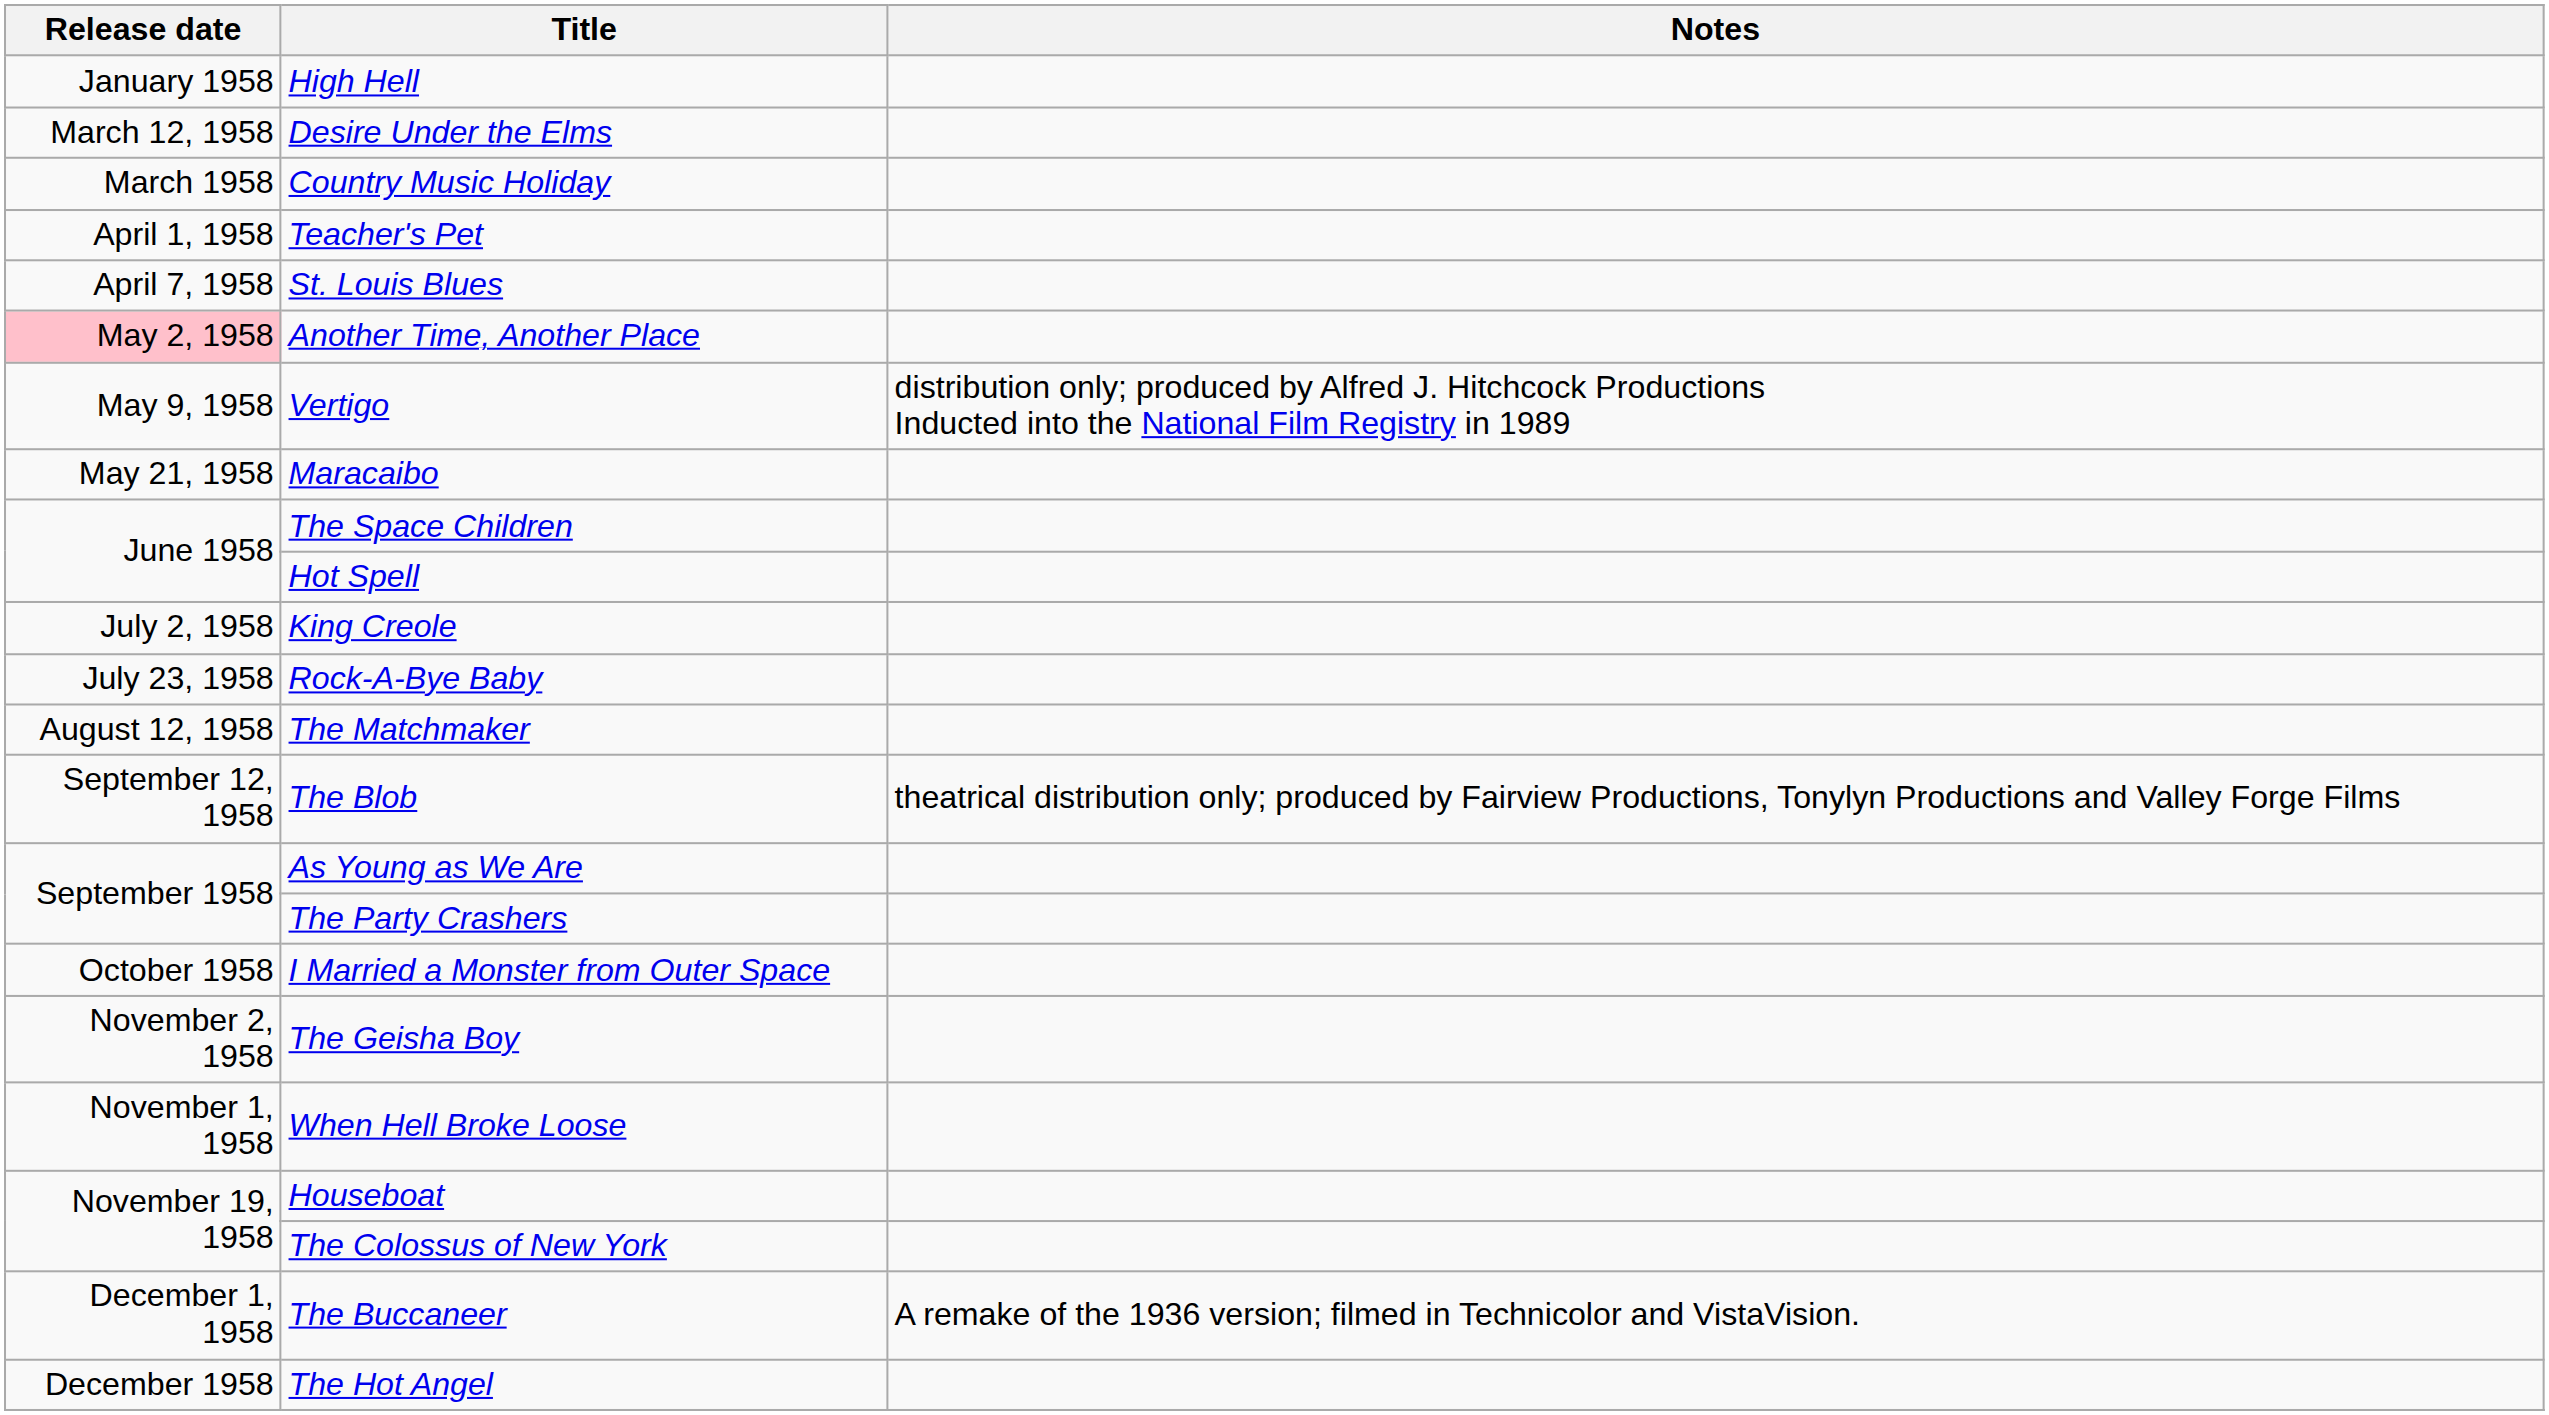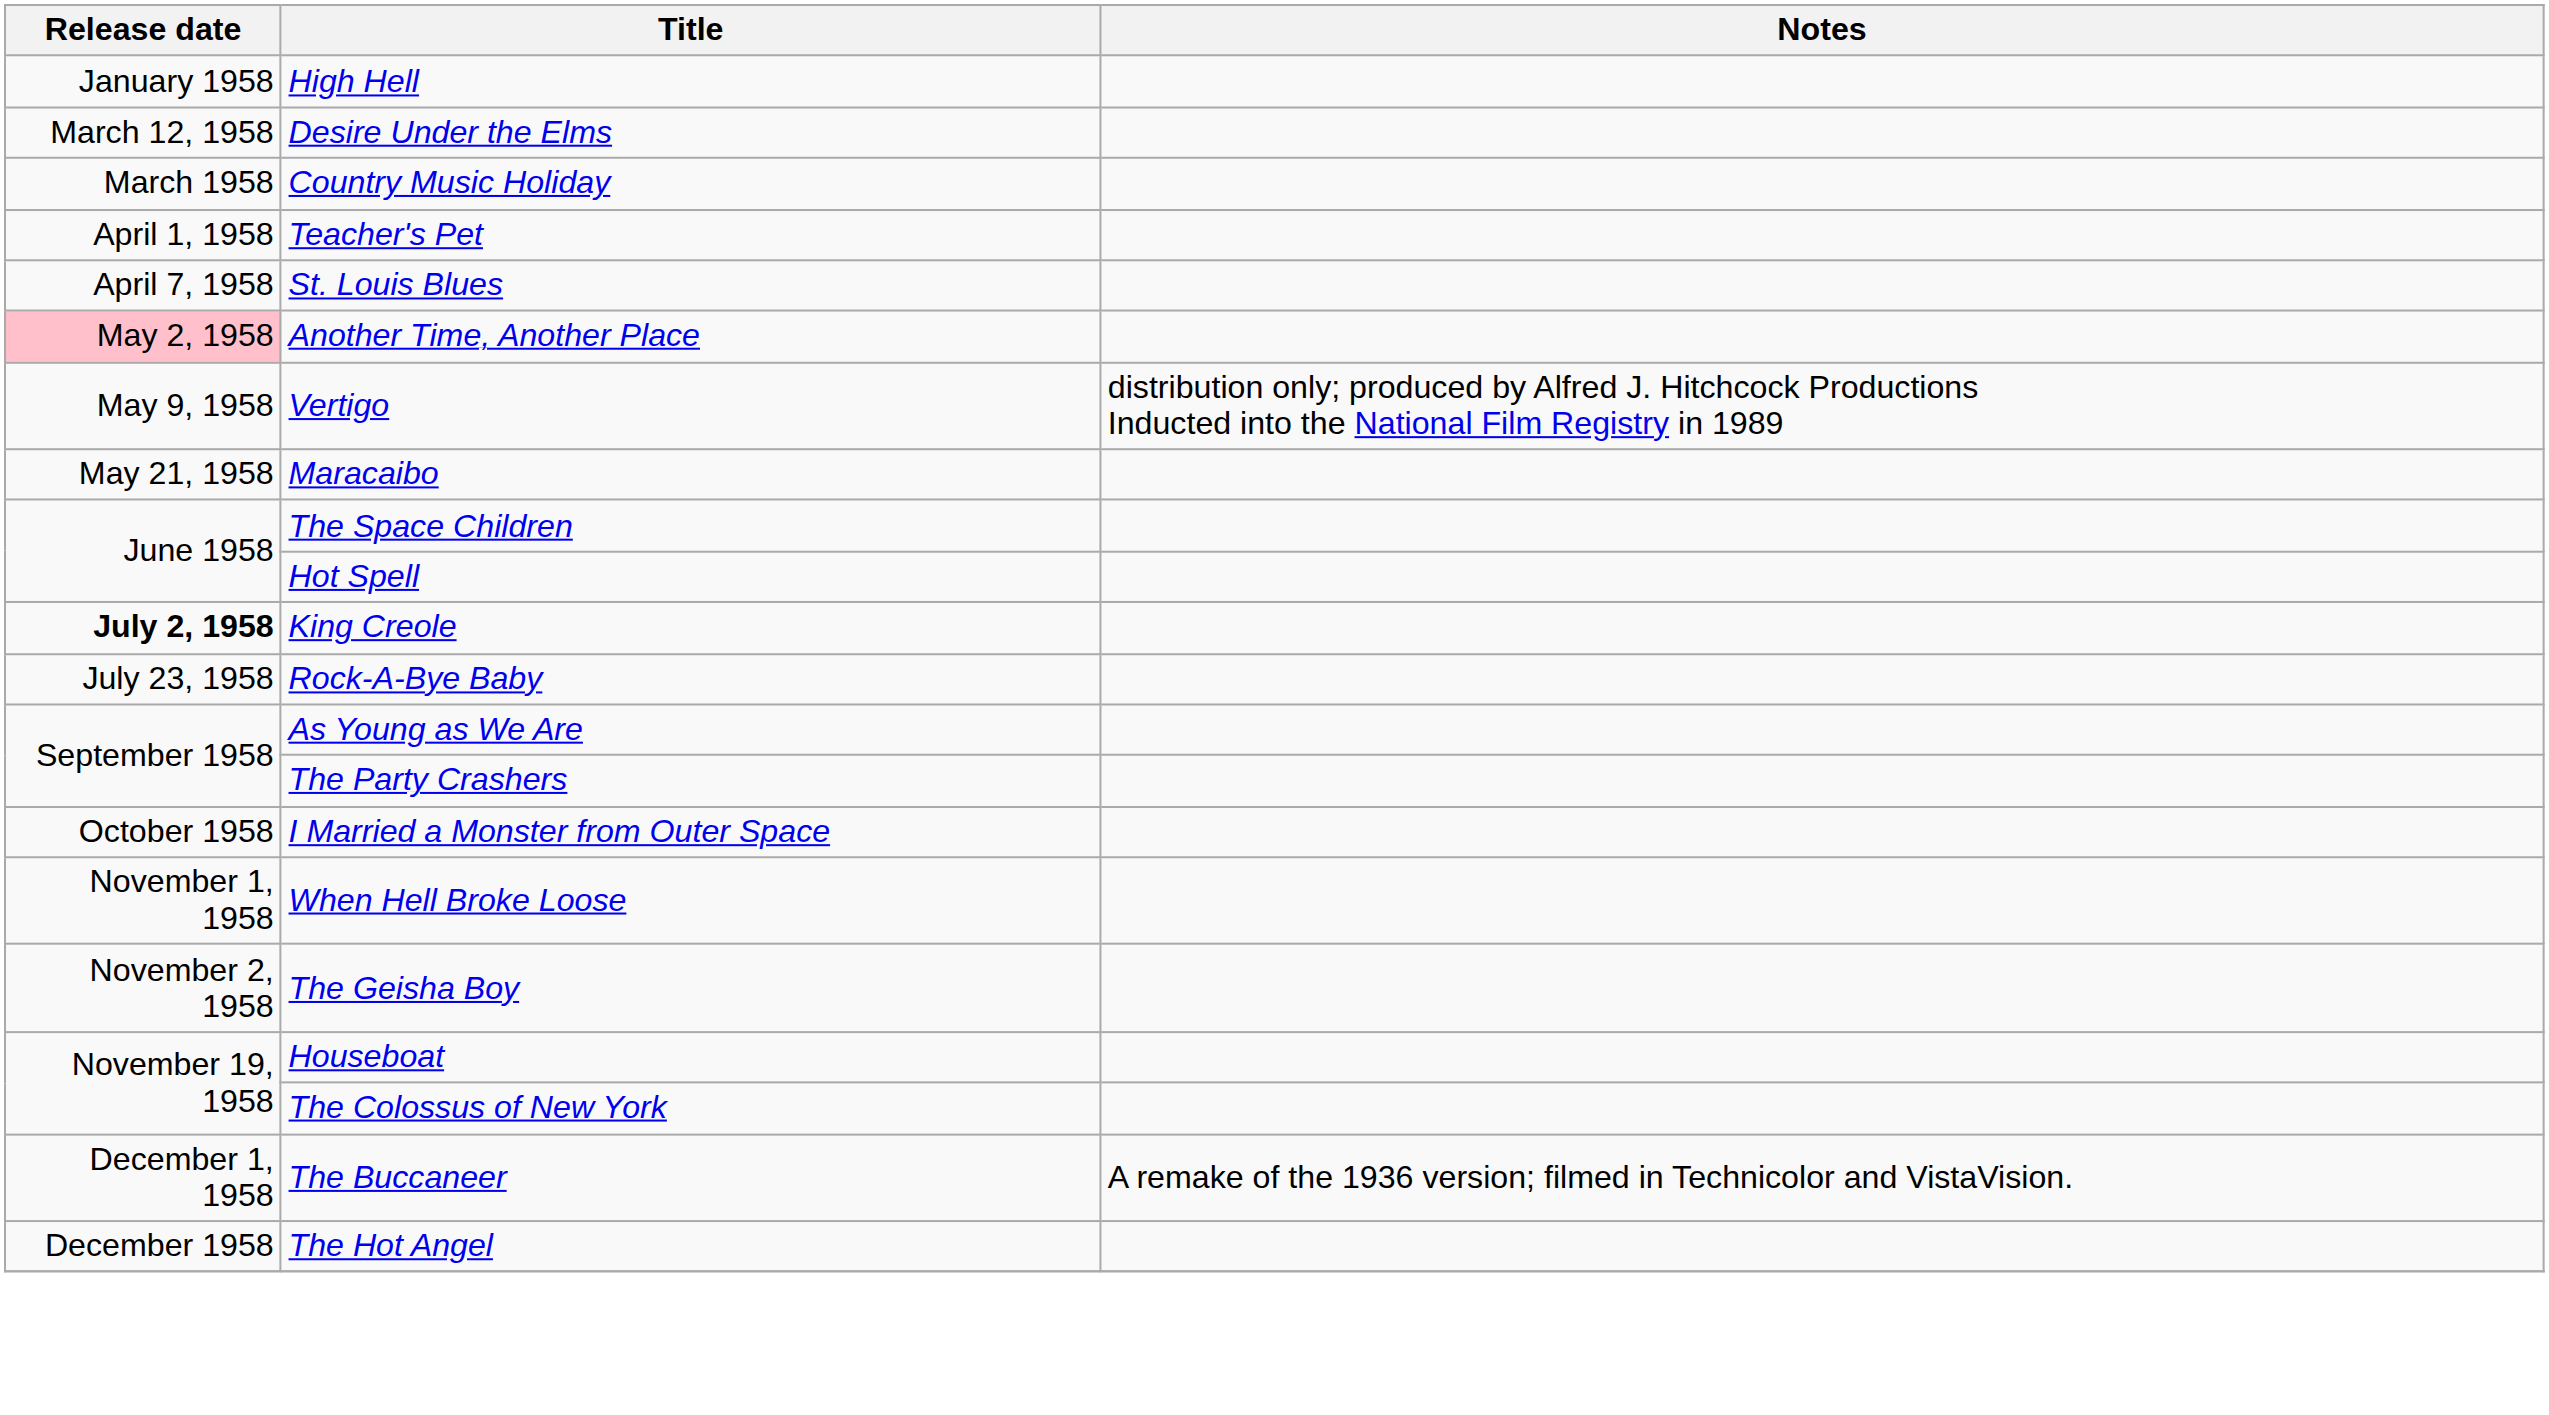King Creole | Release date: normal -> bold
- row: August 12, 1958 | The Matchmaker
- row: September 12, 1958 | The Blob | theatrical distribution only; produced by Fairview Productions, Tonylyn Productions and Valley Forge Films
rows swapped: When Hell Broke Loose <-> The Geisha Boy
